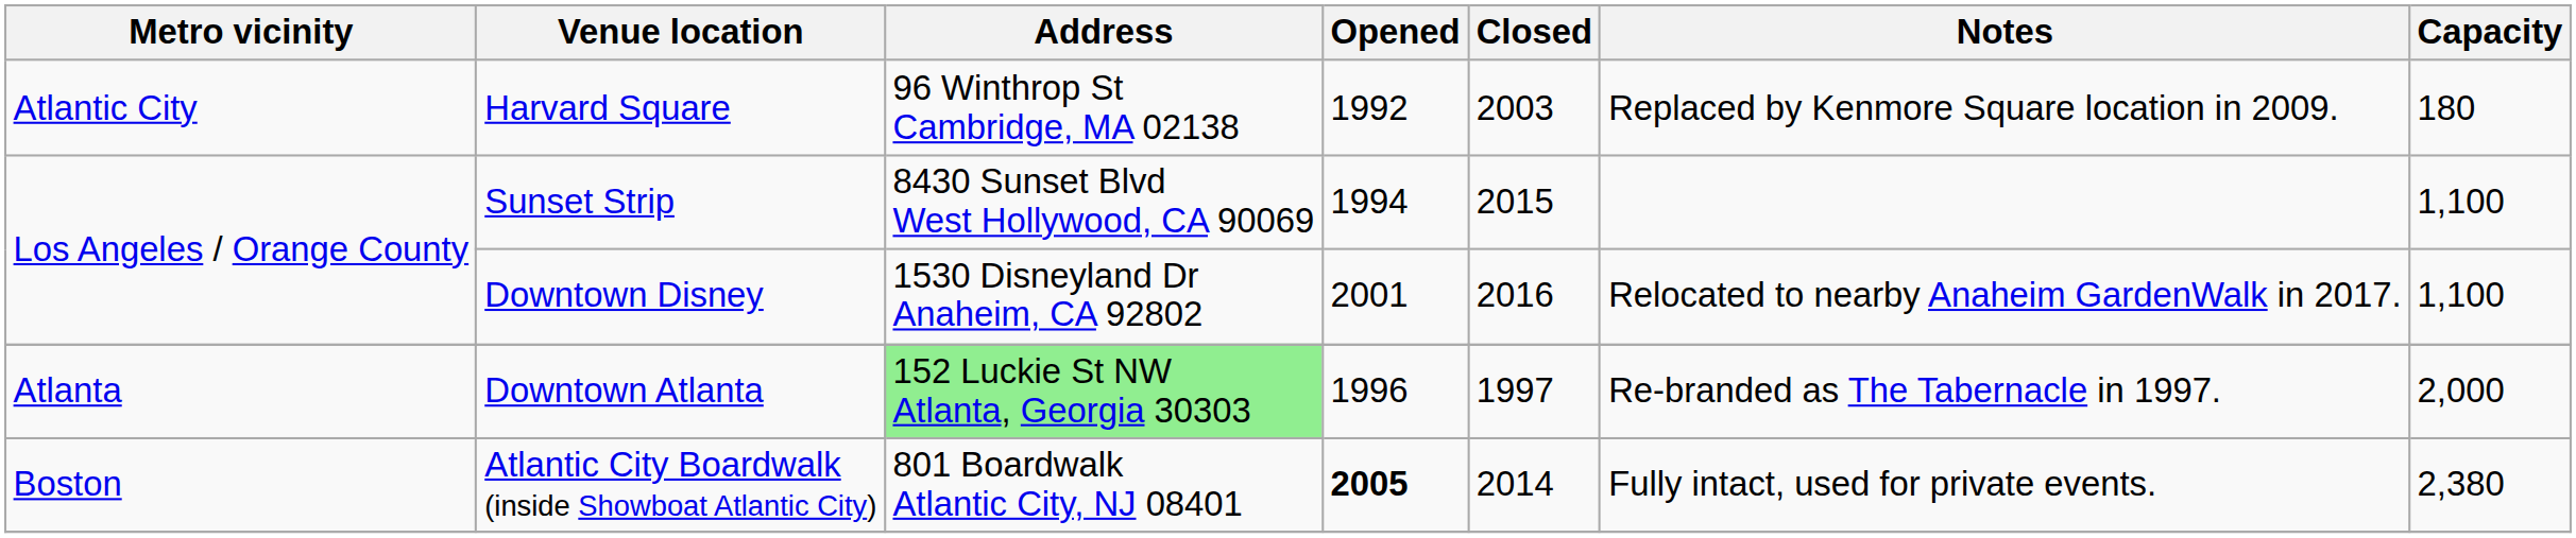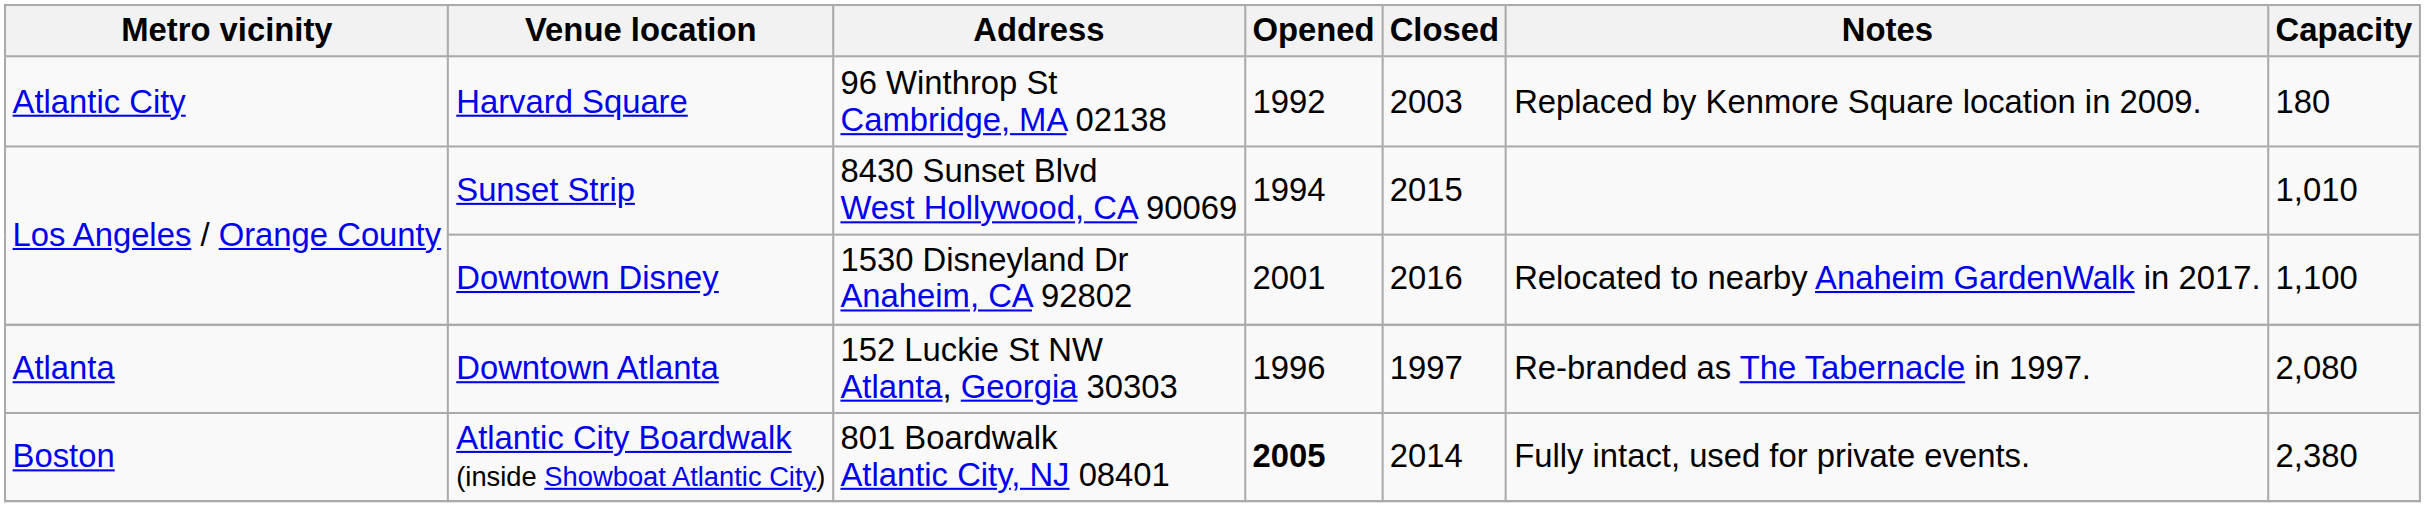Sunset Strip | Capacity: 1,100 -> 1,010
Downtown Atlanta | Address: lightgreen background -> no background
Downtown Atlanta | Capacity: 2,000 -> 2,080
